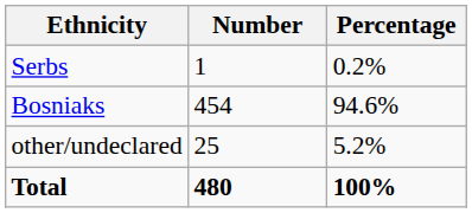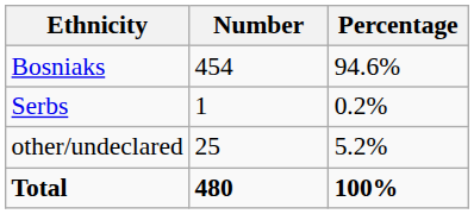rows swapped: Bosniaks <-> Serbs
